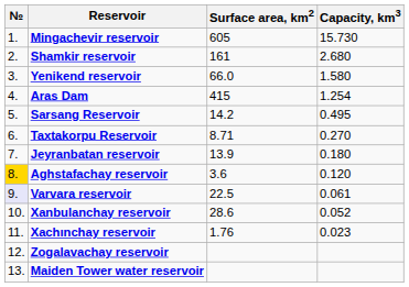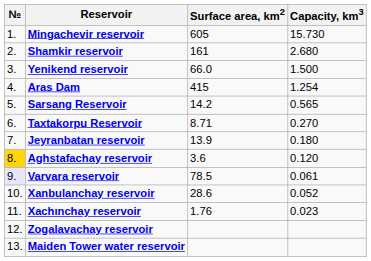Yenikend reservoir | Capacity, km3: 1.580 -> 1.500
Sarsang Reservoir | Capacity, km3: 0.495 -> 0.565
Varvara reservoir | Surface area, km2: 22.5 -> 78.5
